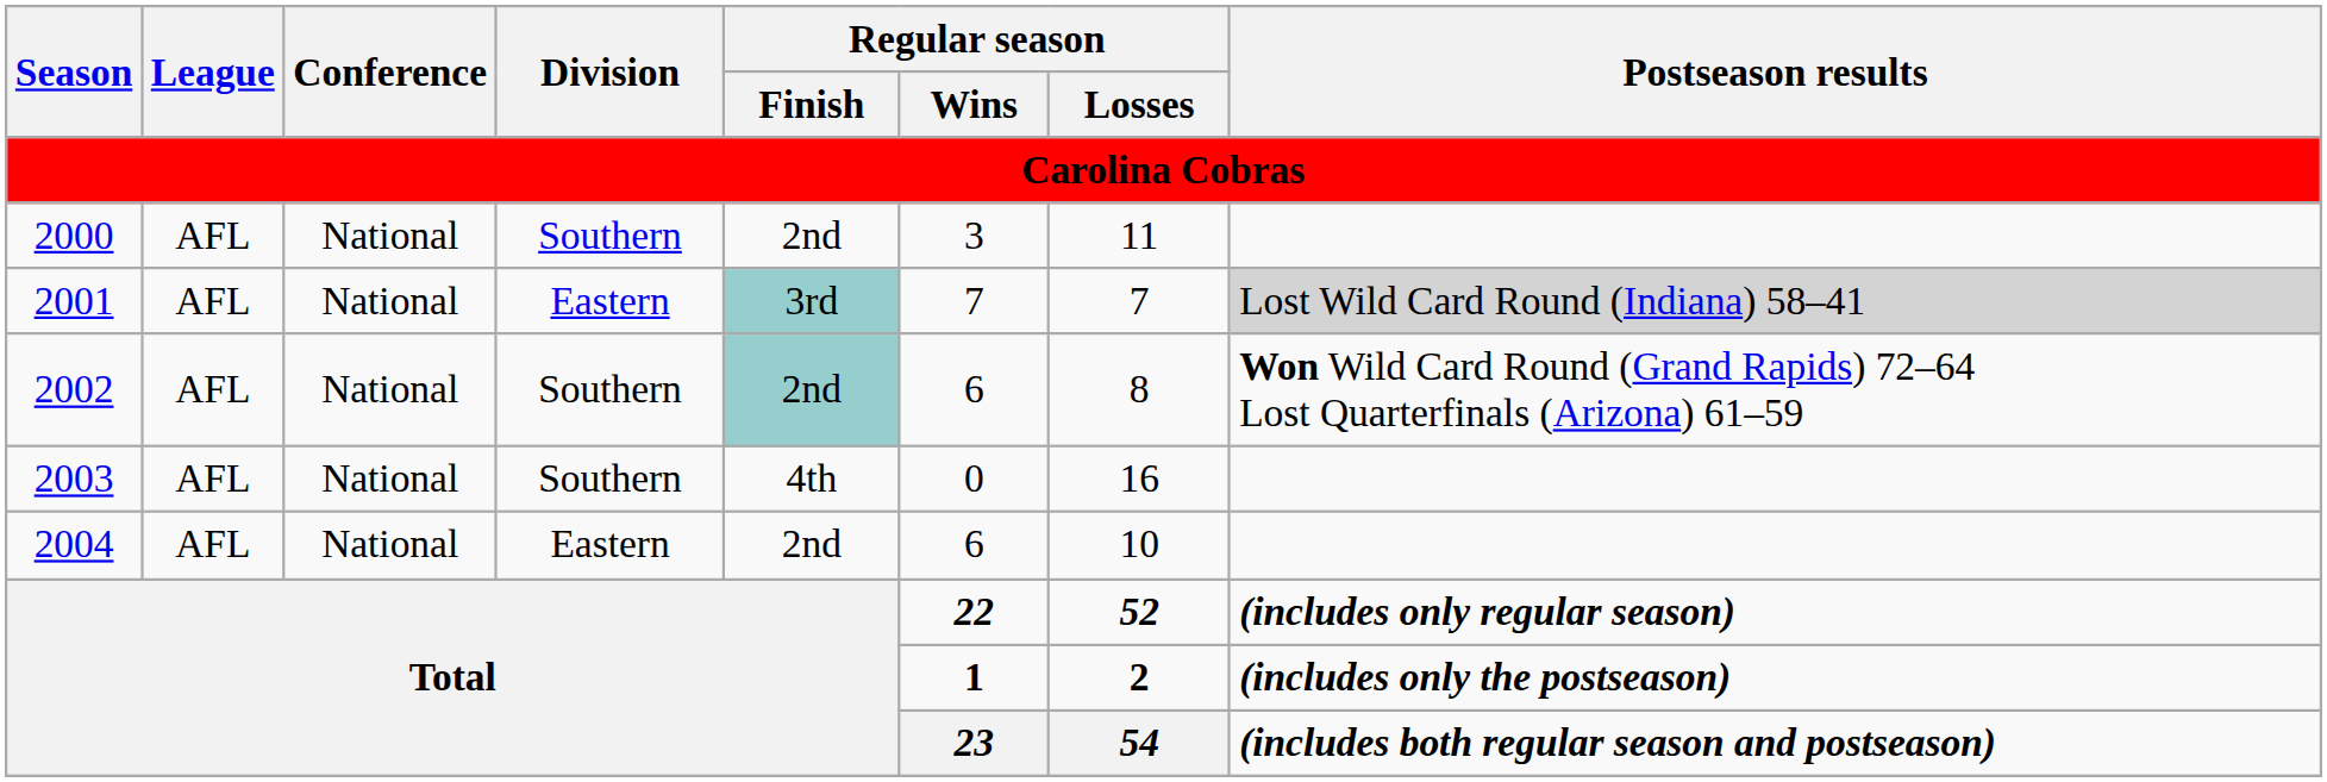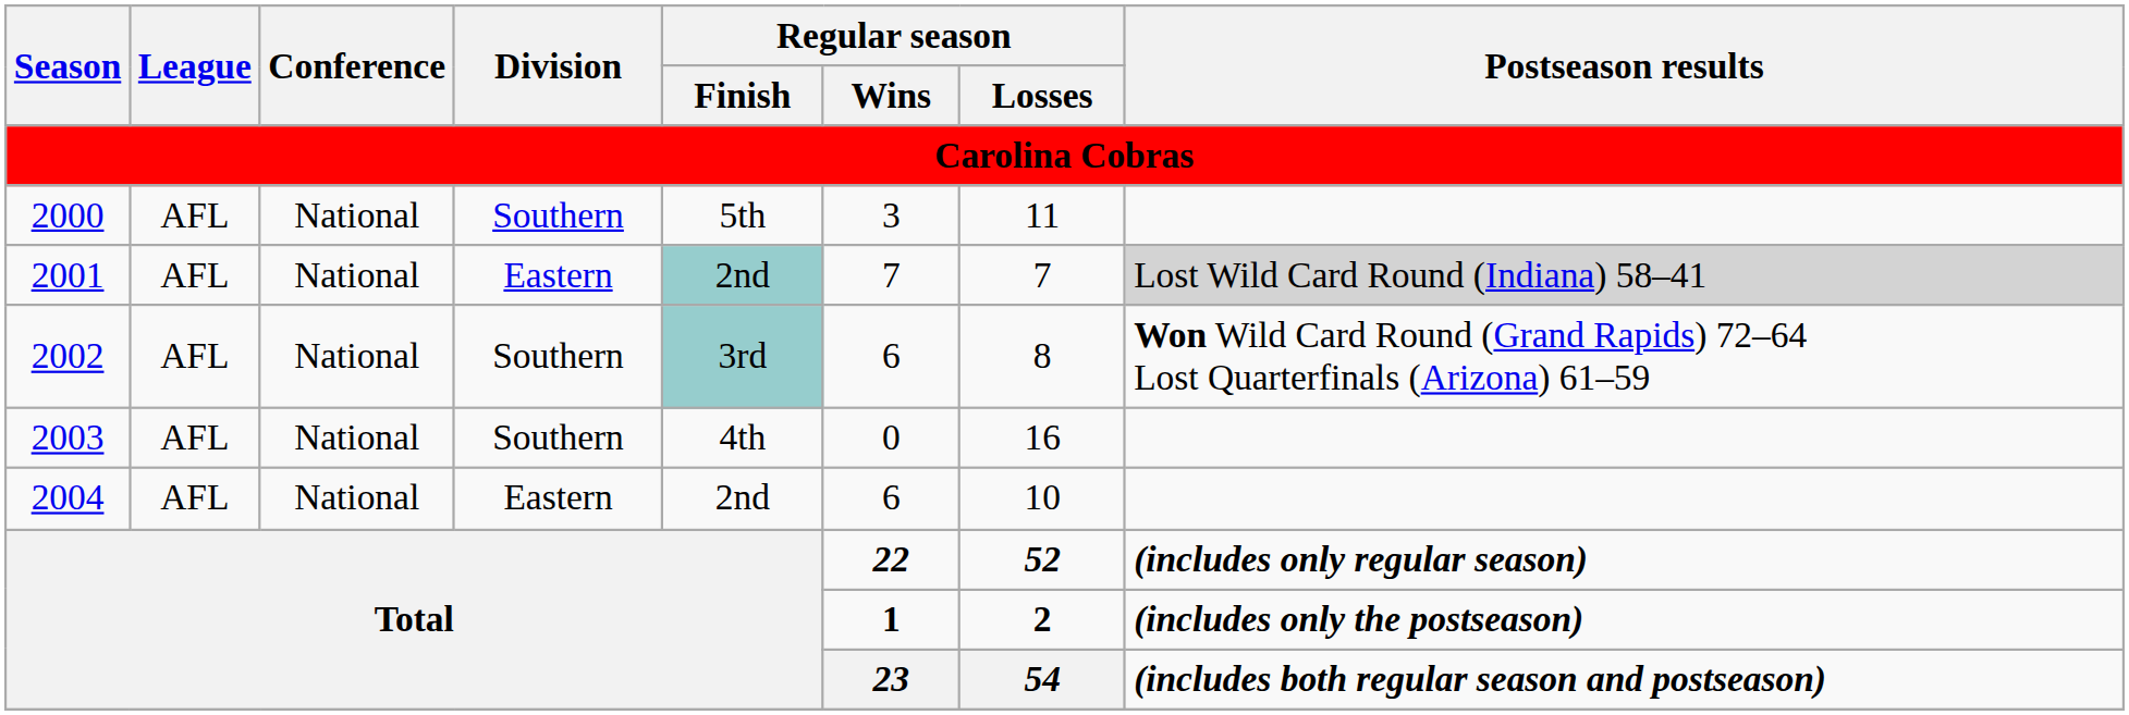2000 | Regular season / Finish: 2nd -> 5th
2001 | Regular season / Finish: 3rd -> 2nd
2002 | Regular season / Finish: 2nd -> 3rd
